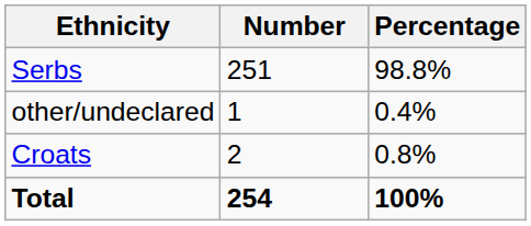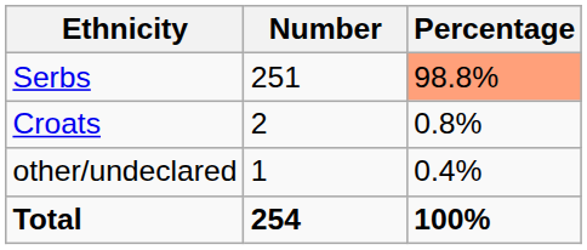Serbs | Percentage: no background -> lightsalmon background
rows swapped: Croats <-> other/undeclared
